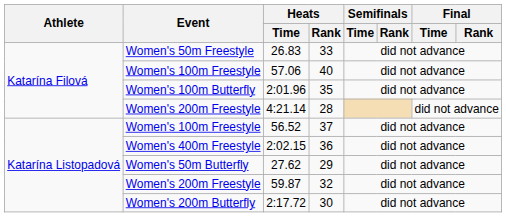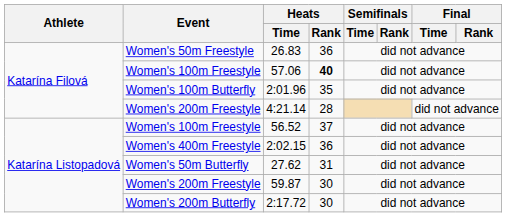26.83 | Heats / Rank: 33 -> 36
57.06 | Heats / Rank: normal -> bold
27.62 | Heats / Rank: 29 -> 31
59.87 | Heats / Rank: 32 -> 30
